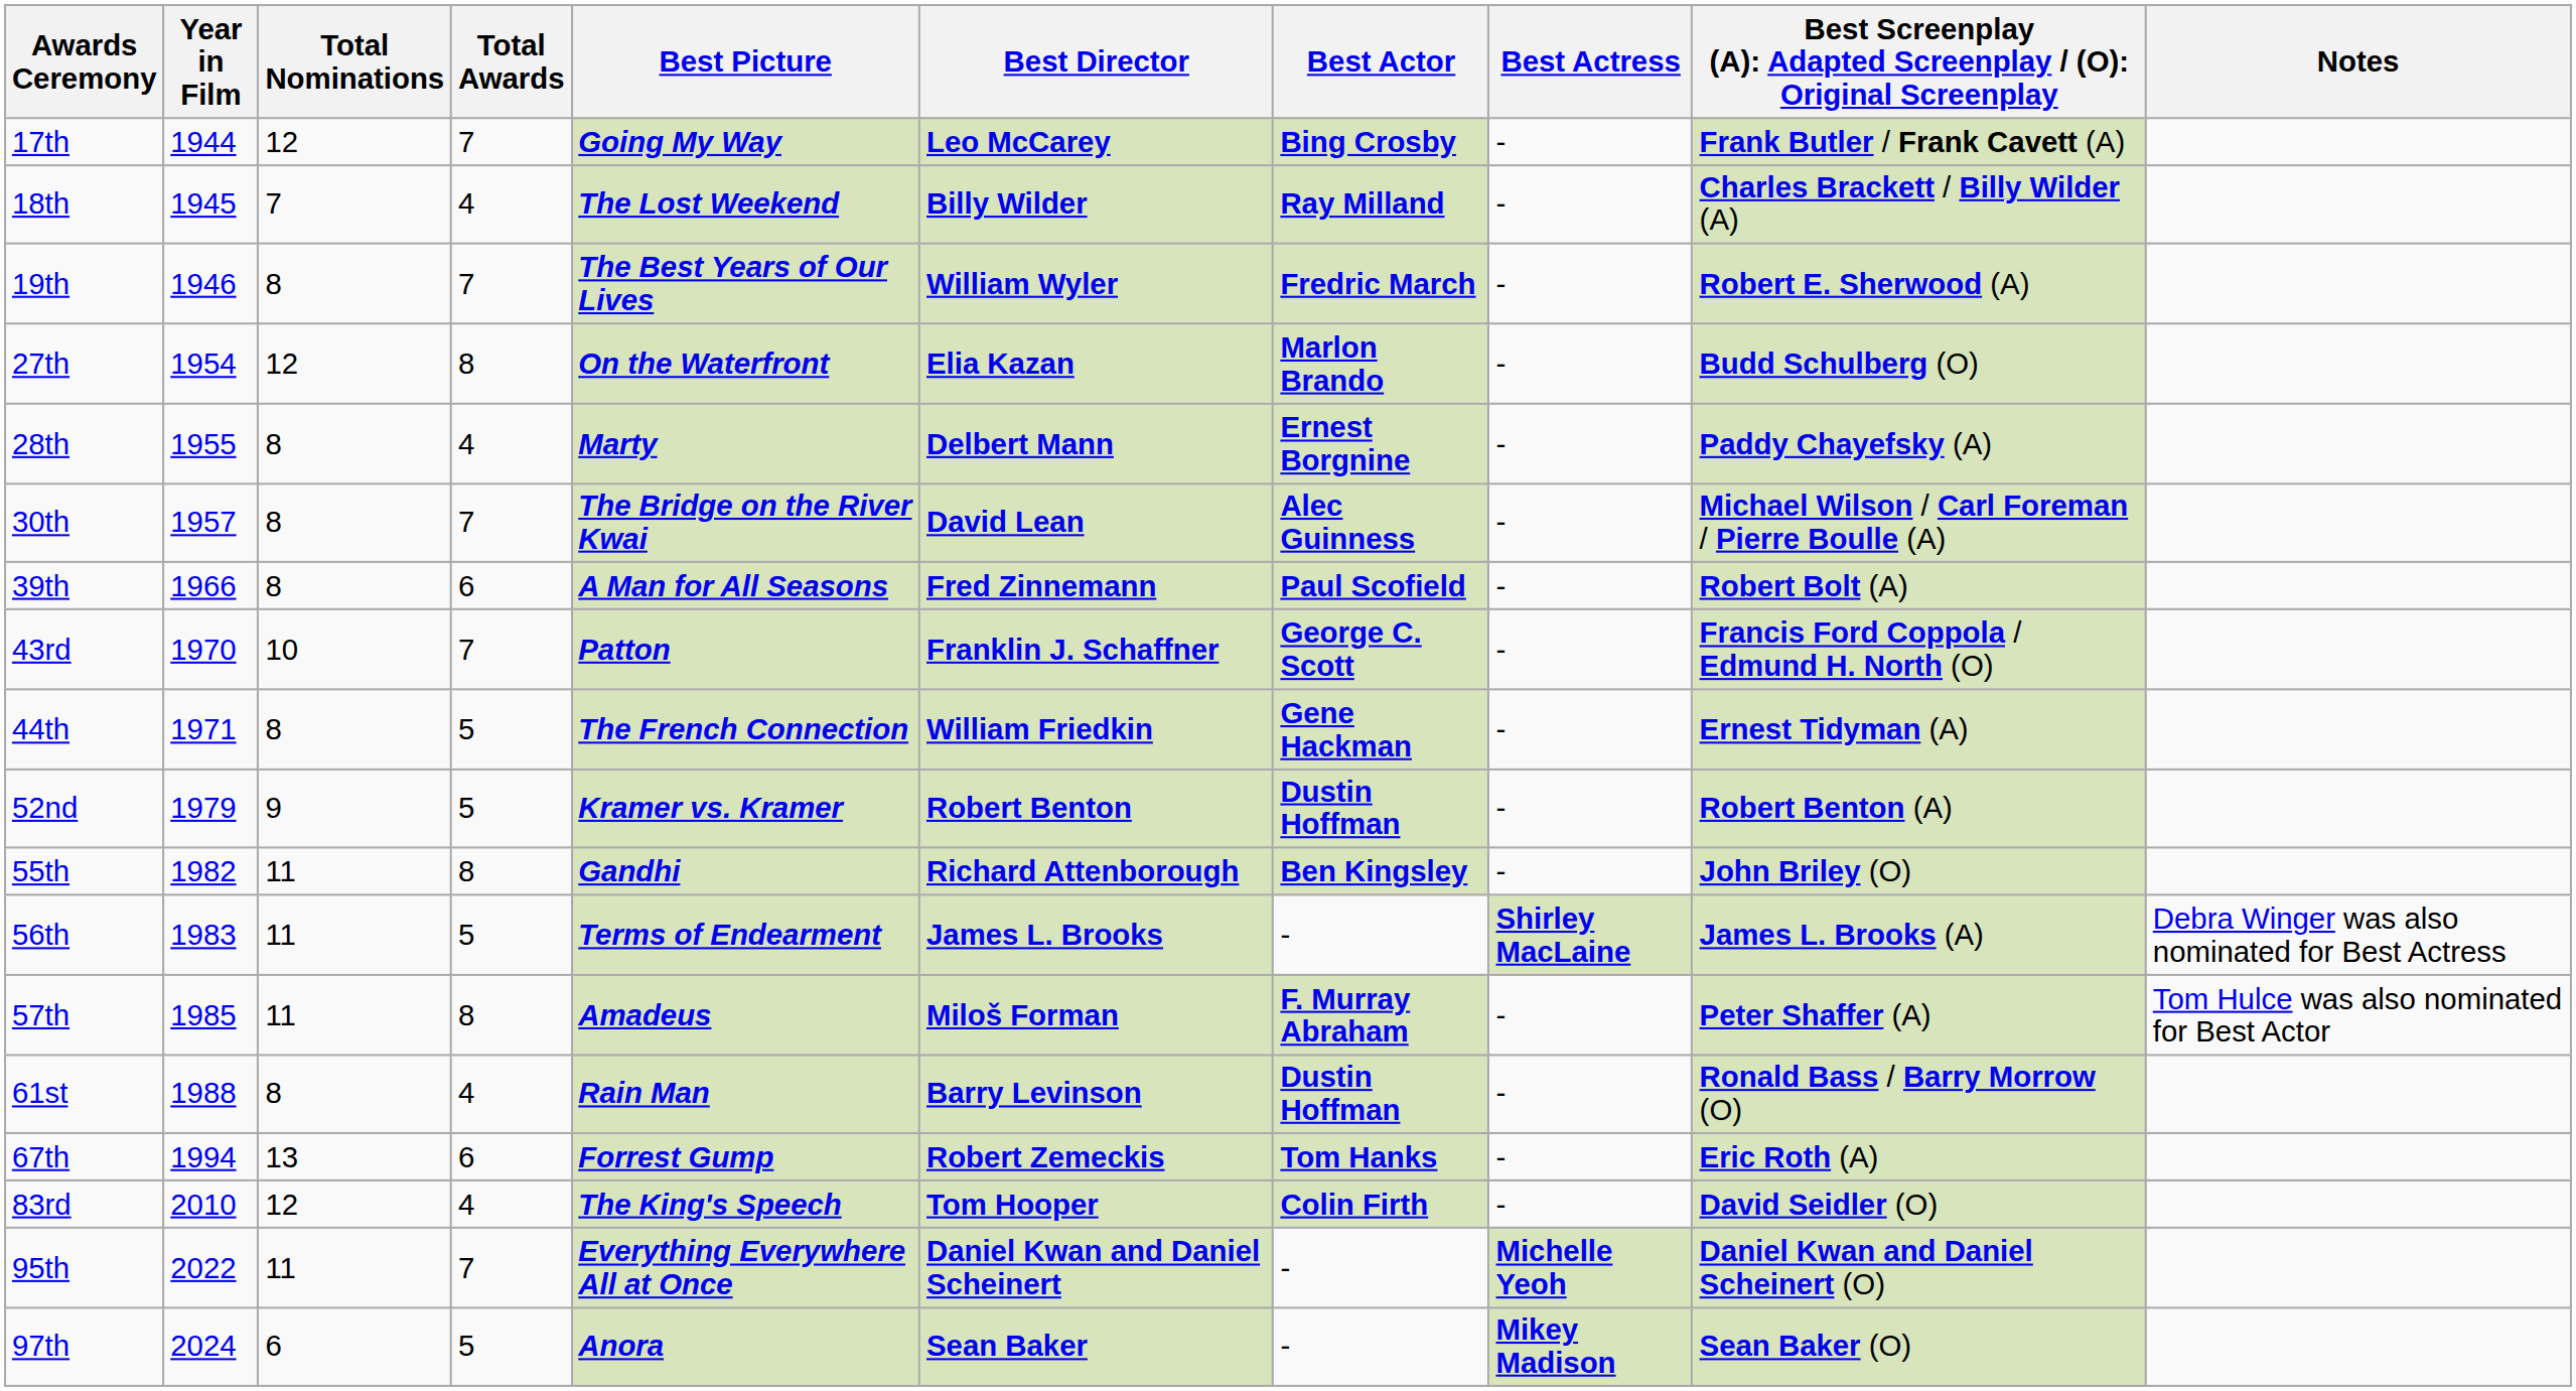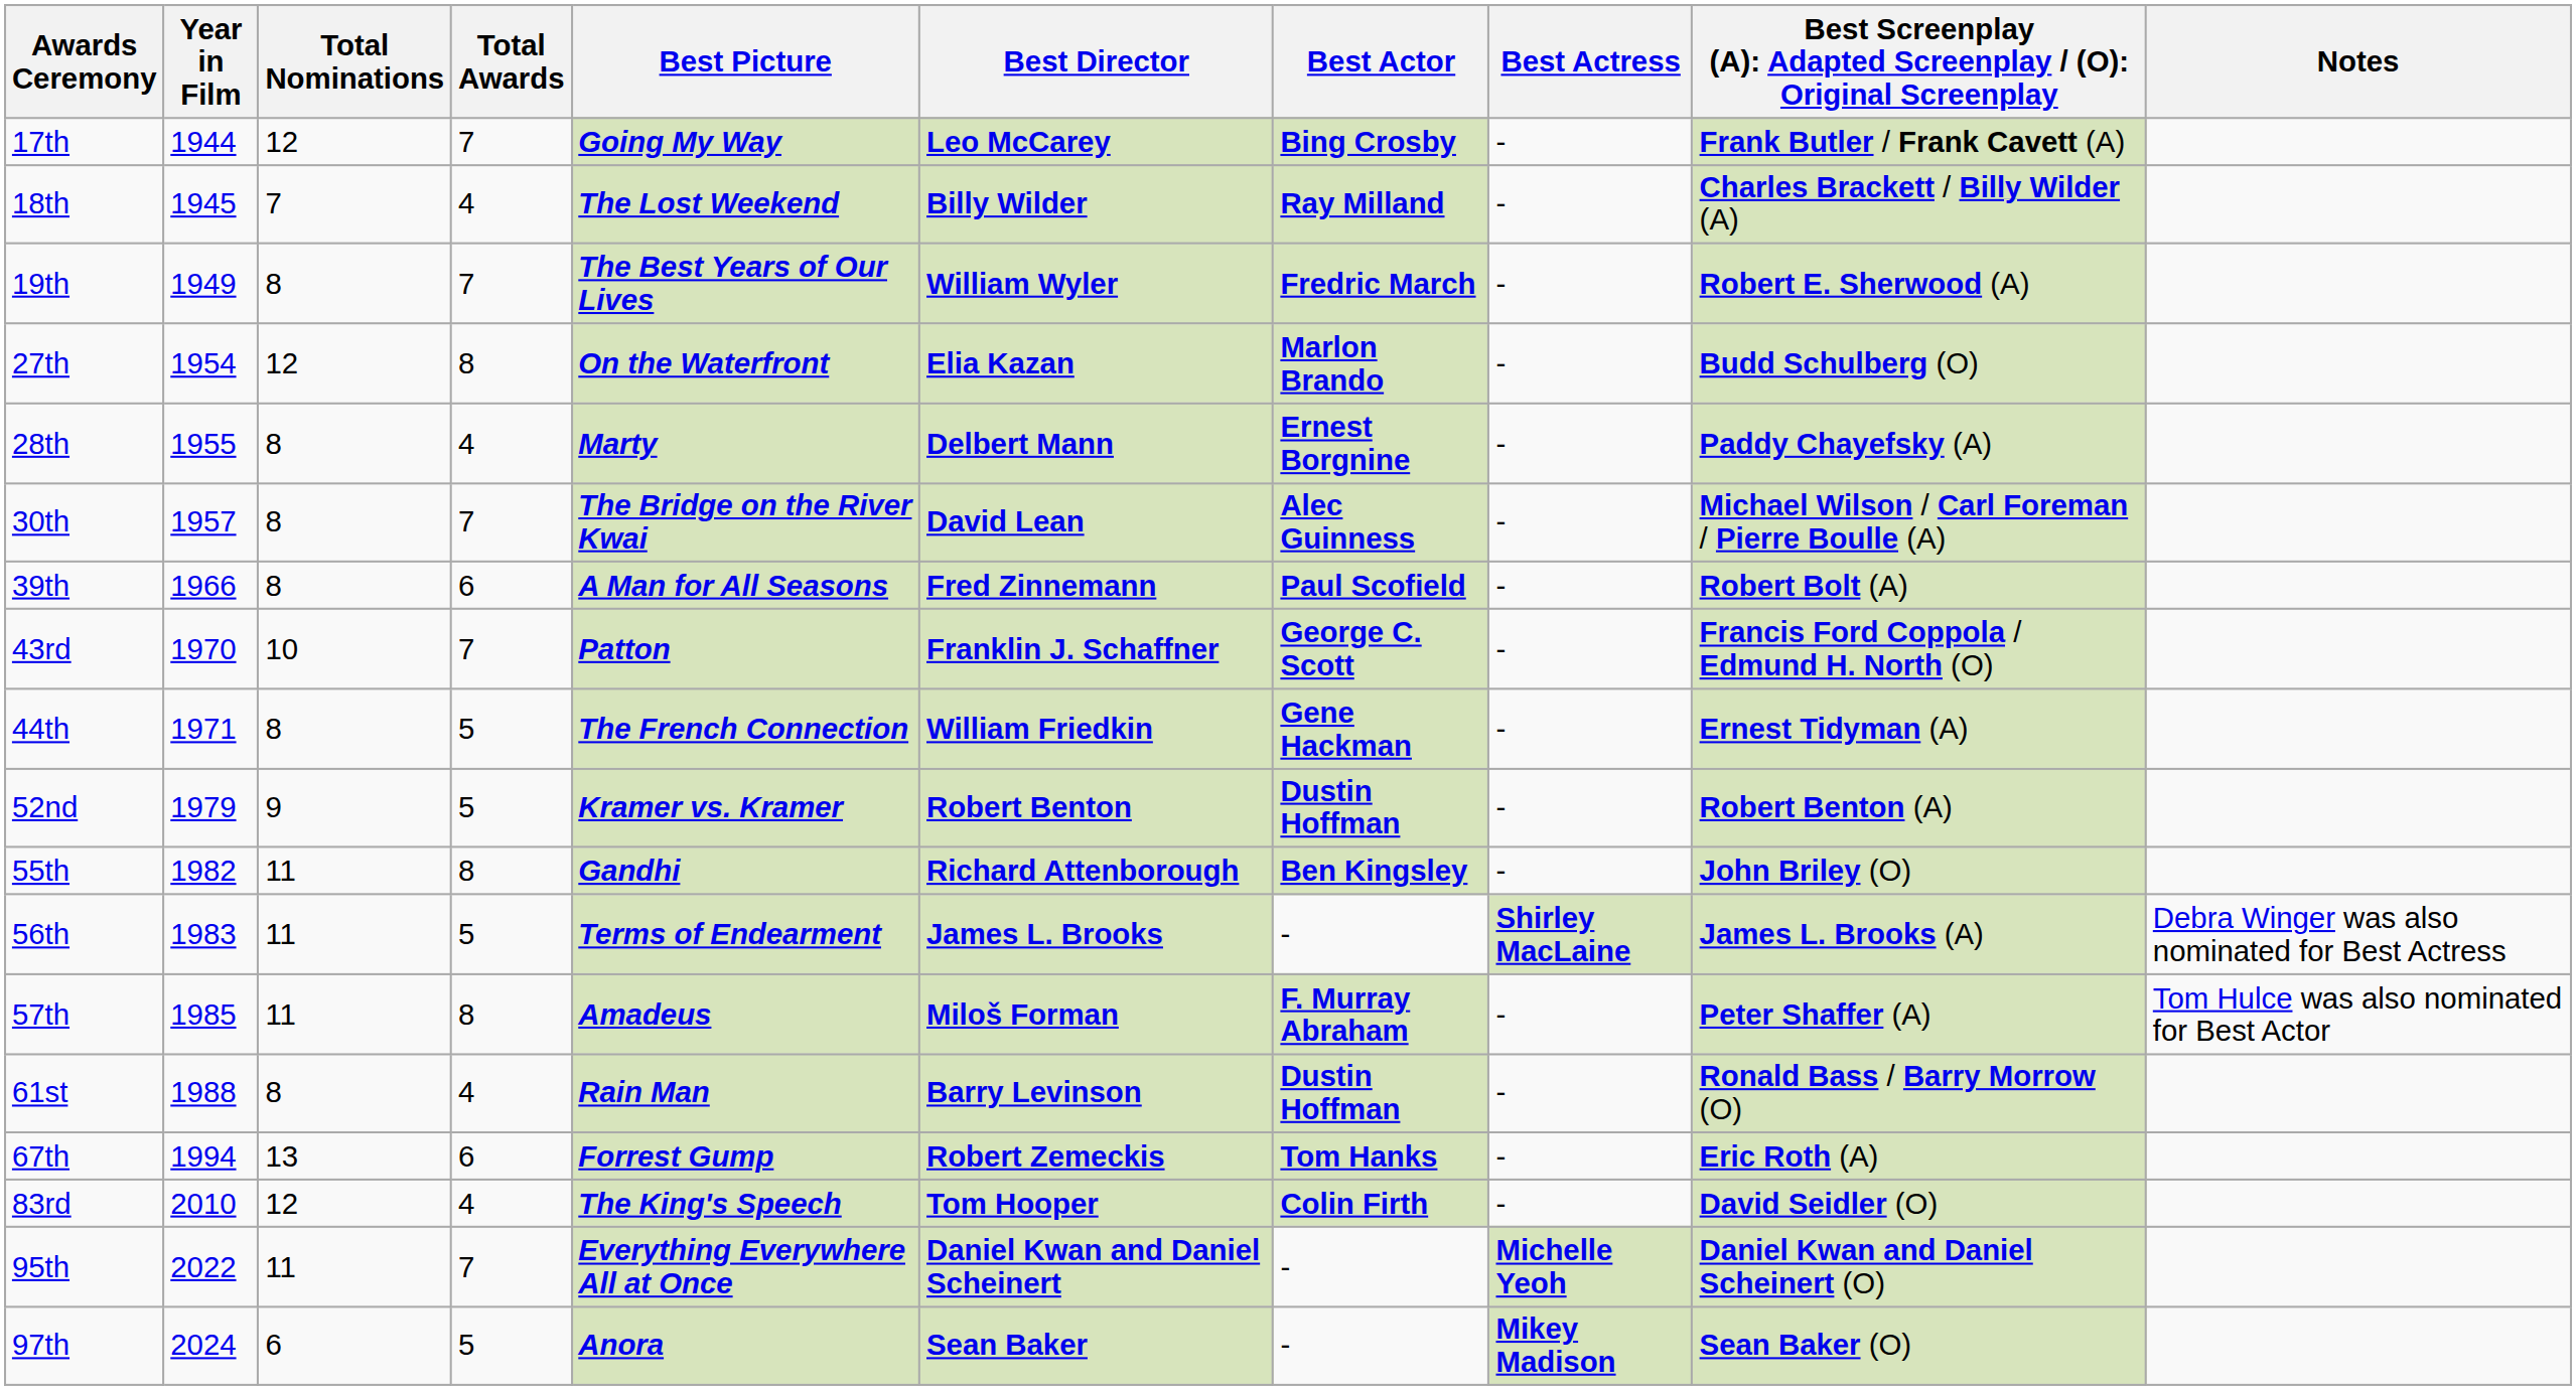19th | Year in Film: 1946 -> 1949
